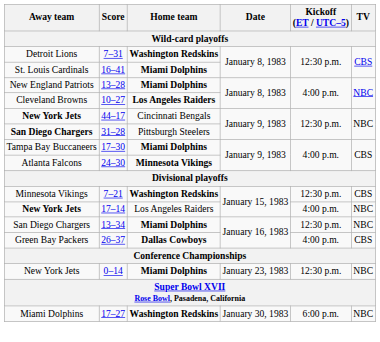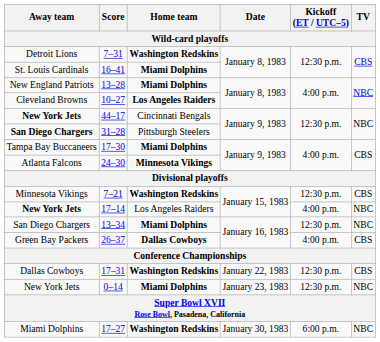+ row: Dallas Cowboys | 17–31 | Washington Redskins | January 22, 1983 | 12:30 p.m. | CBS
